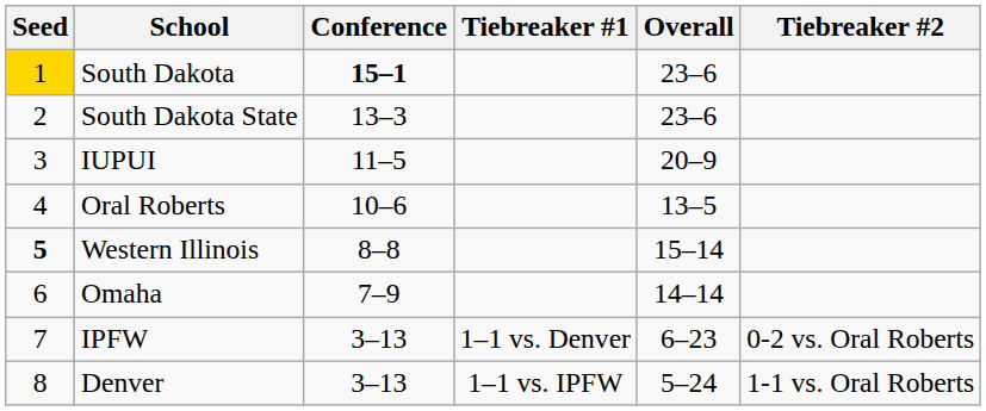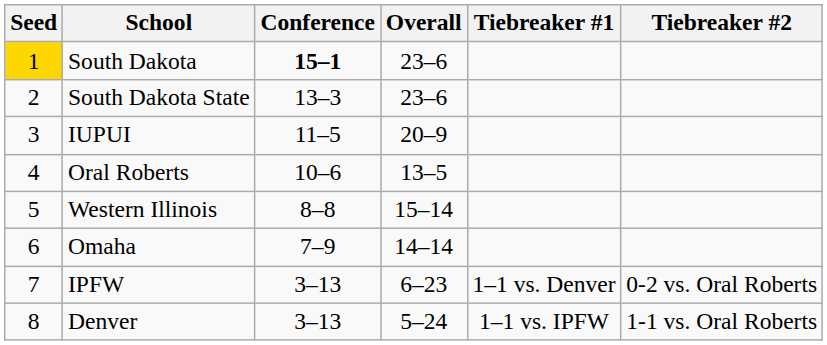columns swapped: Overall <-> Tiebreaker #1
Western Illinois | Seed: bold -> normal
